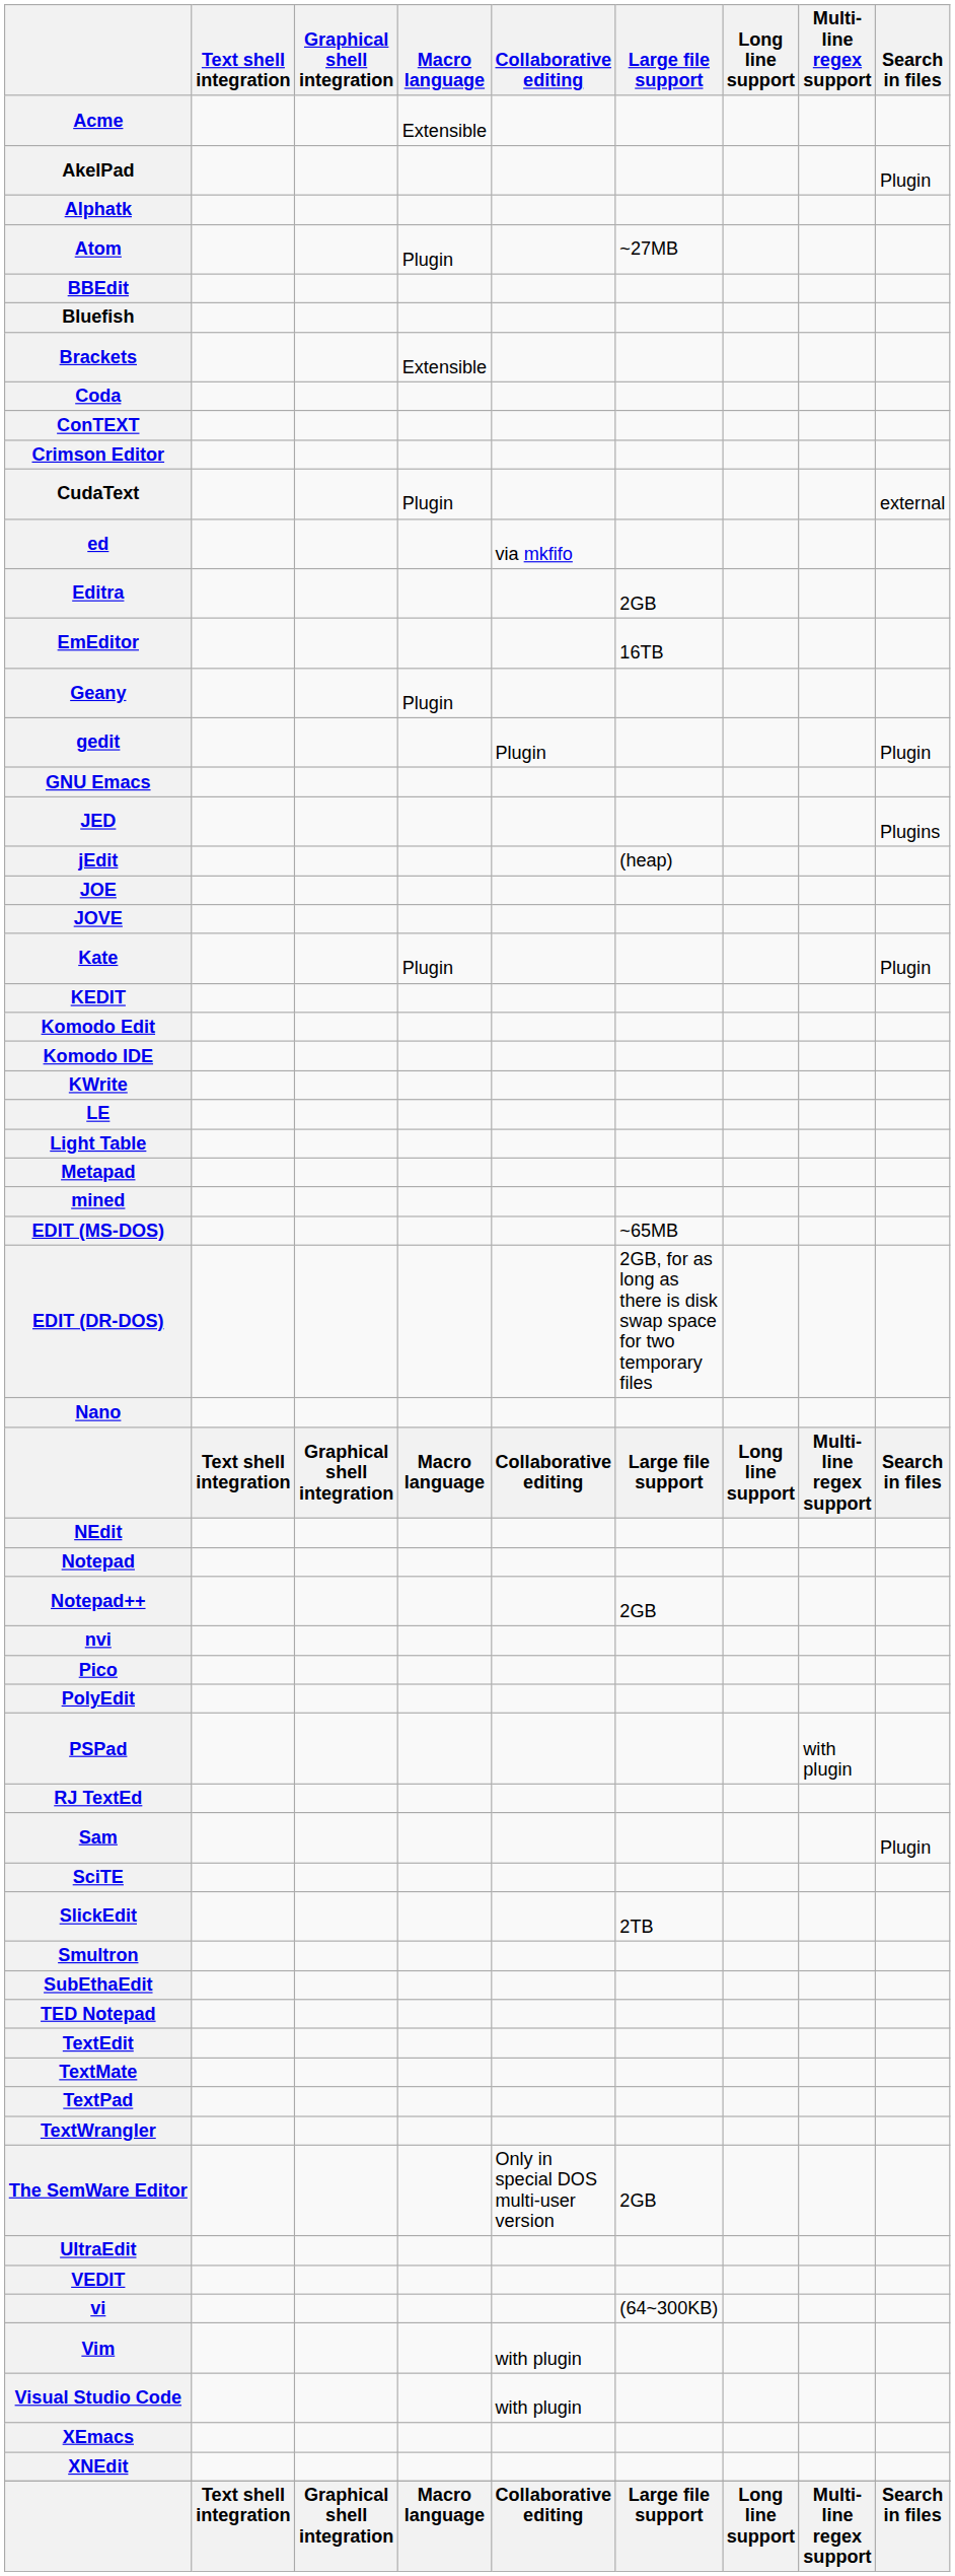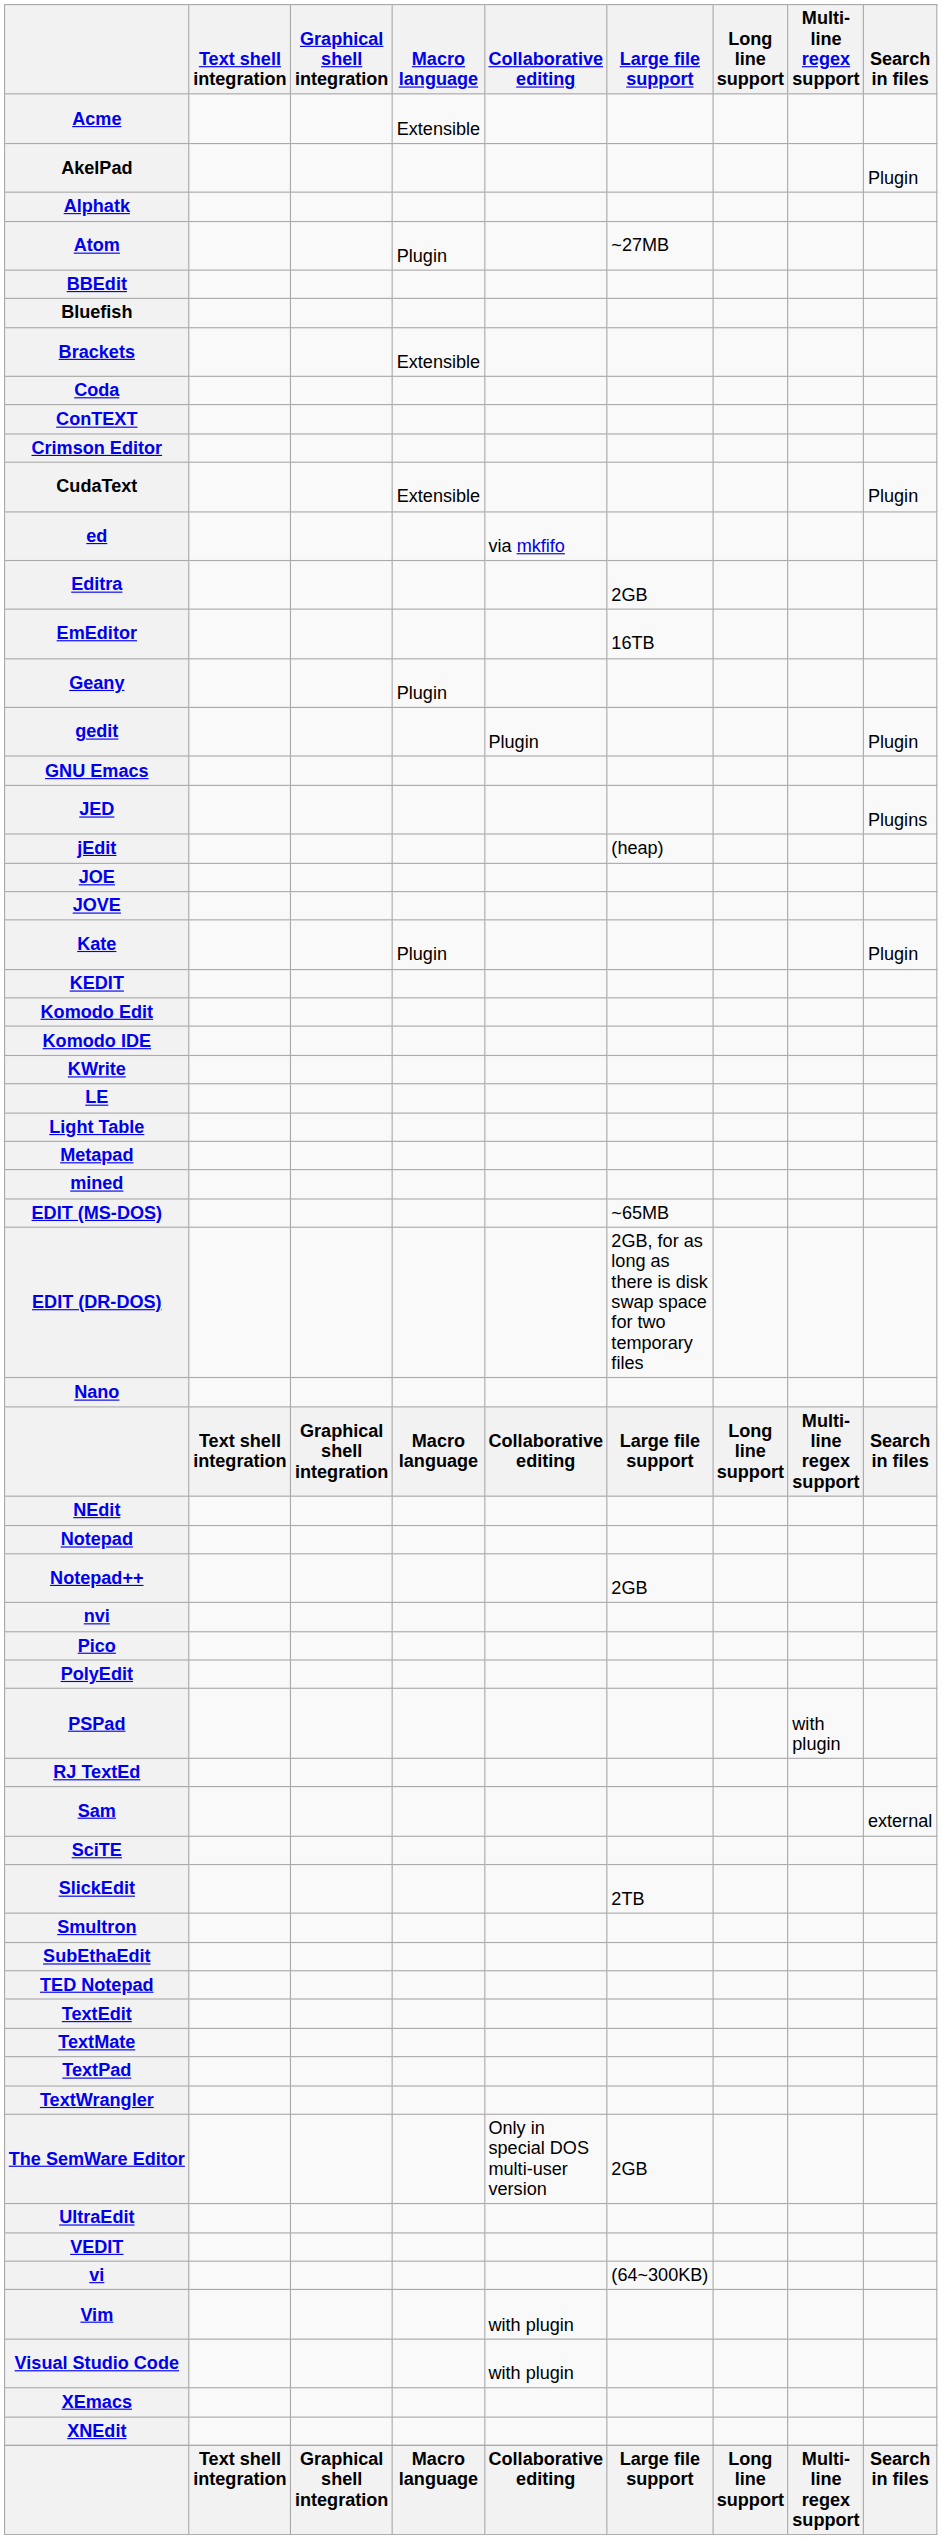CudaText | Macro language: Plugin -> Extensible
CudaText | Search in files: external -> Plugin
Sam | Search in files: Plugin -> external
